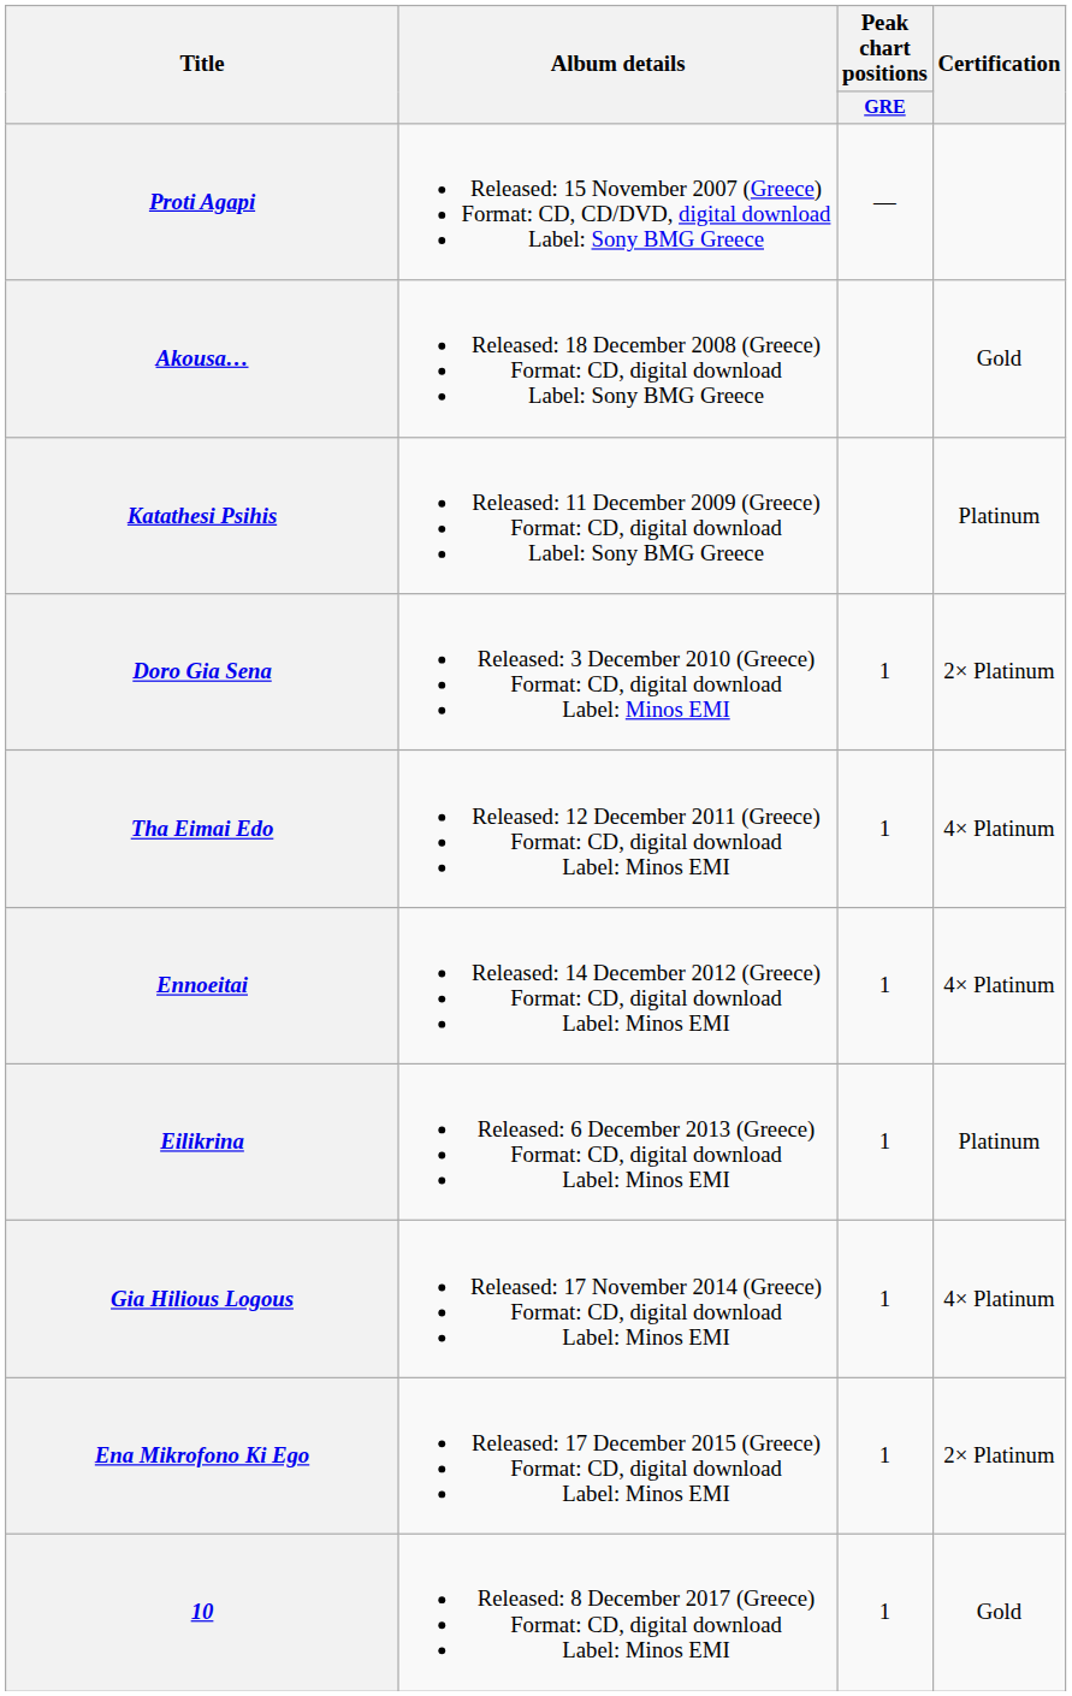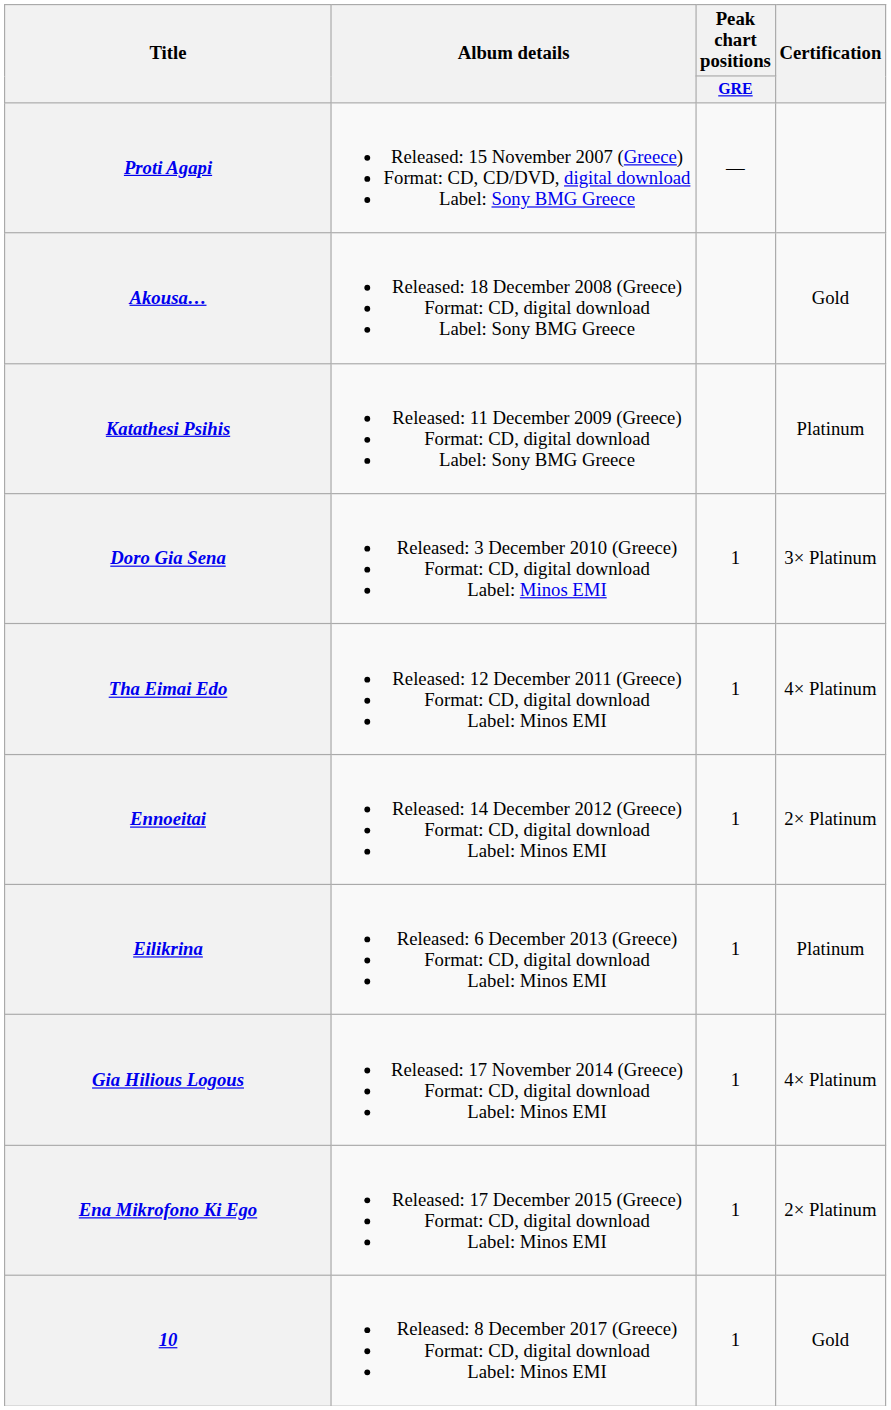Doro Gia Sena | Certification: 2× Platinum -> 3× Platinum
Ennoeitai | Certification: 4× Platinum -> 2× Platinum
